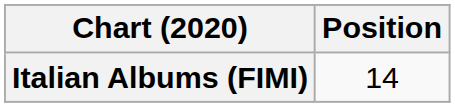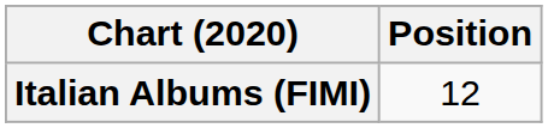Italian Albums (FIMI) | Position: 14 -> 12
